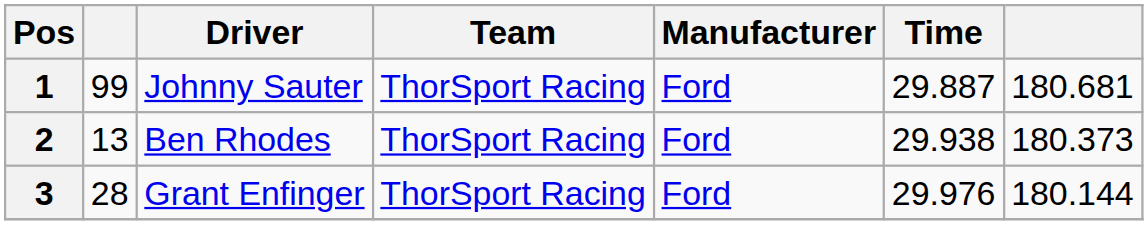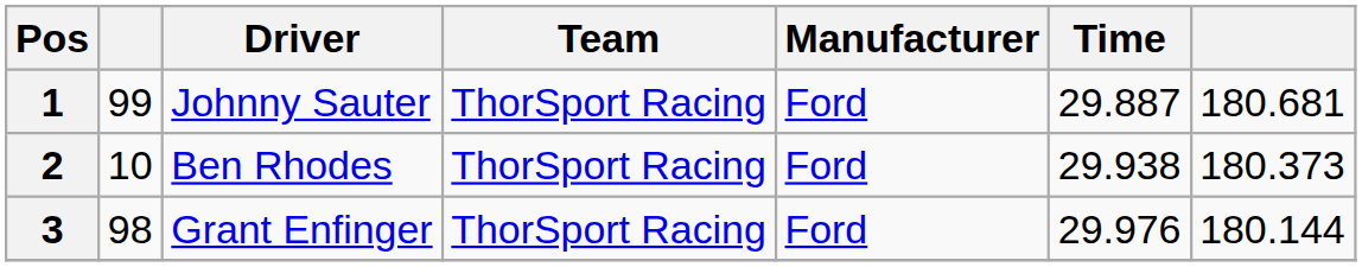2 | column 2: 13 -> 10
3 | column 2: 28 -> 98
